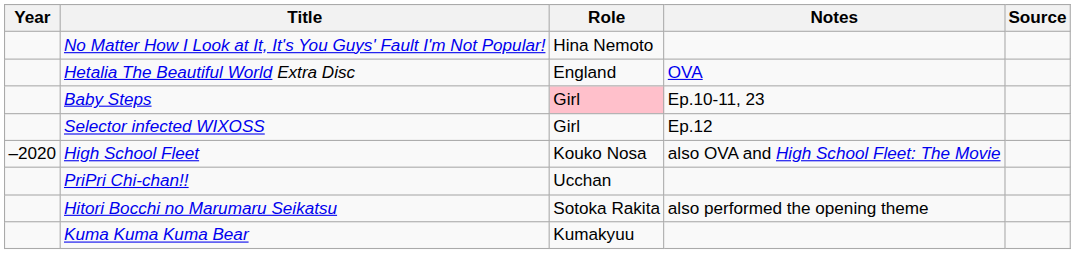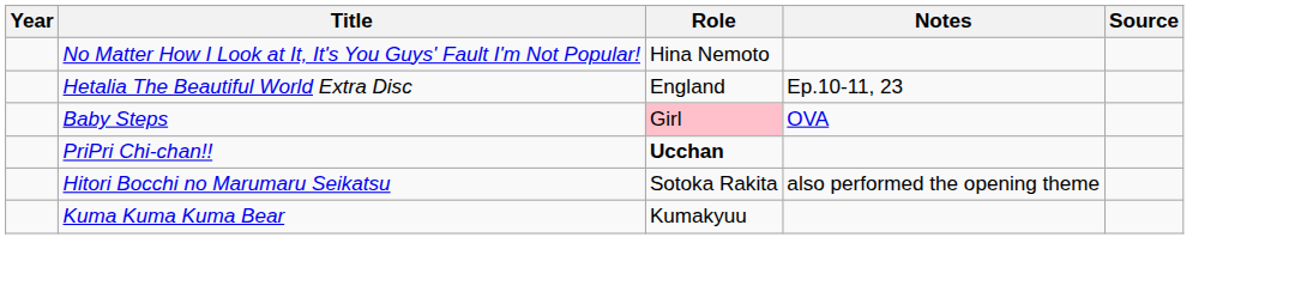Hetalia The Beautiful World Extra Disc | Notes: OVA -> Ep.10-11, 23
Baby Steps | Notes: Ep.10-11, 23 -> OVA
- row: Selector infected WIXOSS | Girl | Ep.12
- row: –2020 | High School Fleet | Kouko Nosa | also OVA and High School Fleet: The Movie
PriPri Chi-chan!! | Role: normal -> bold
